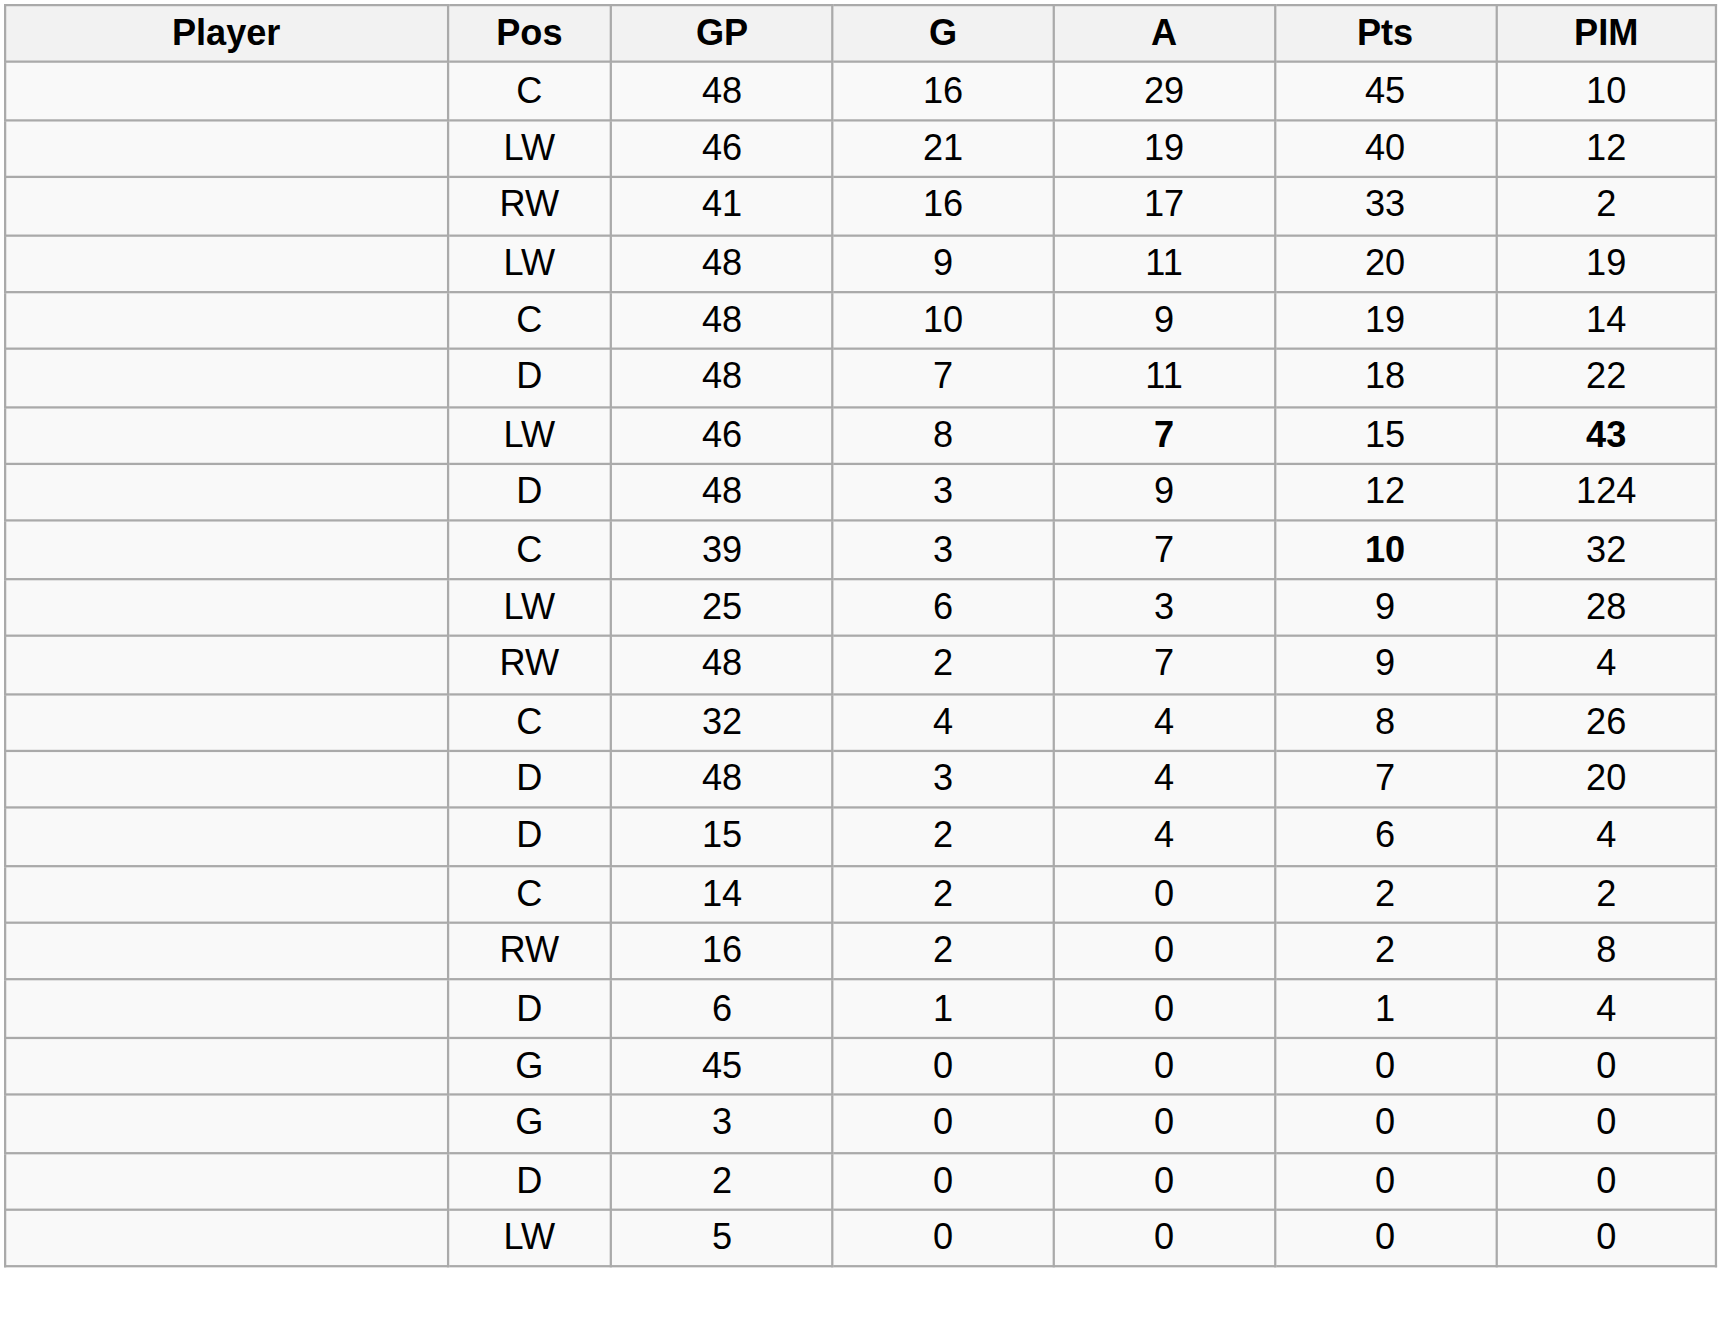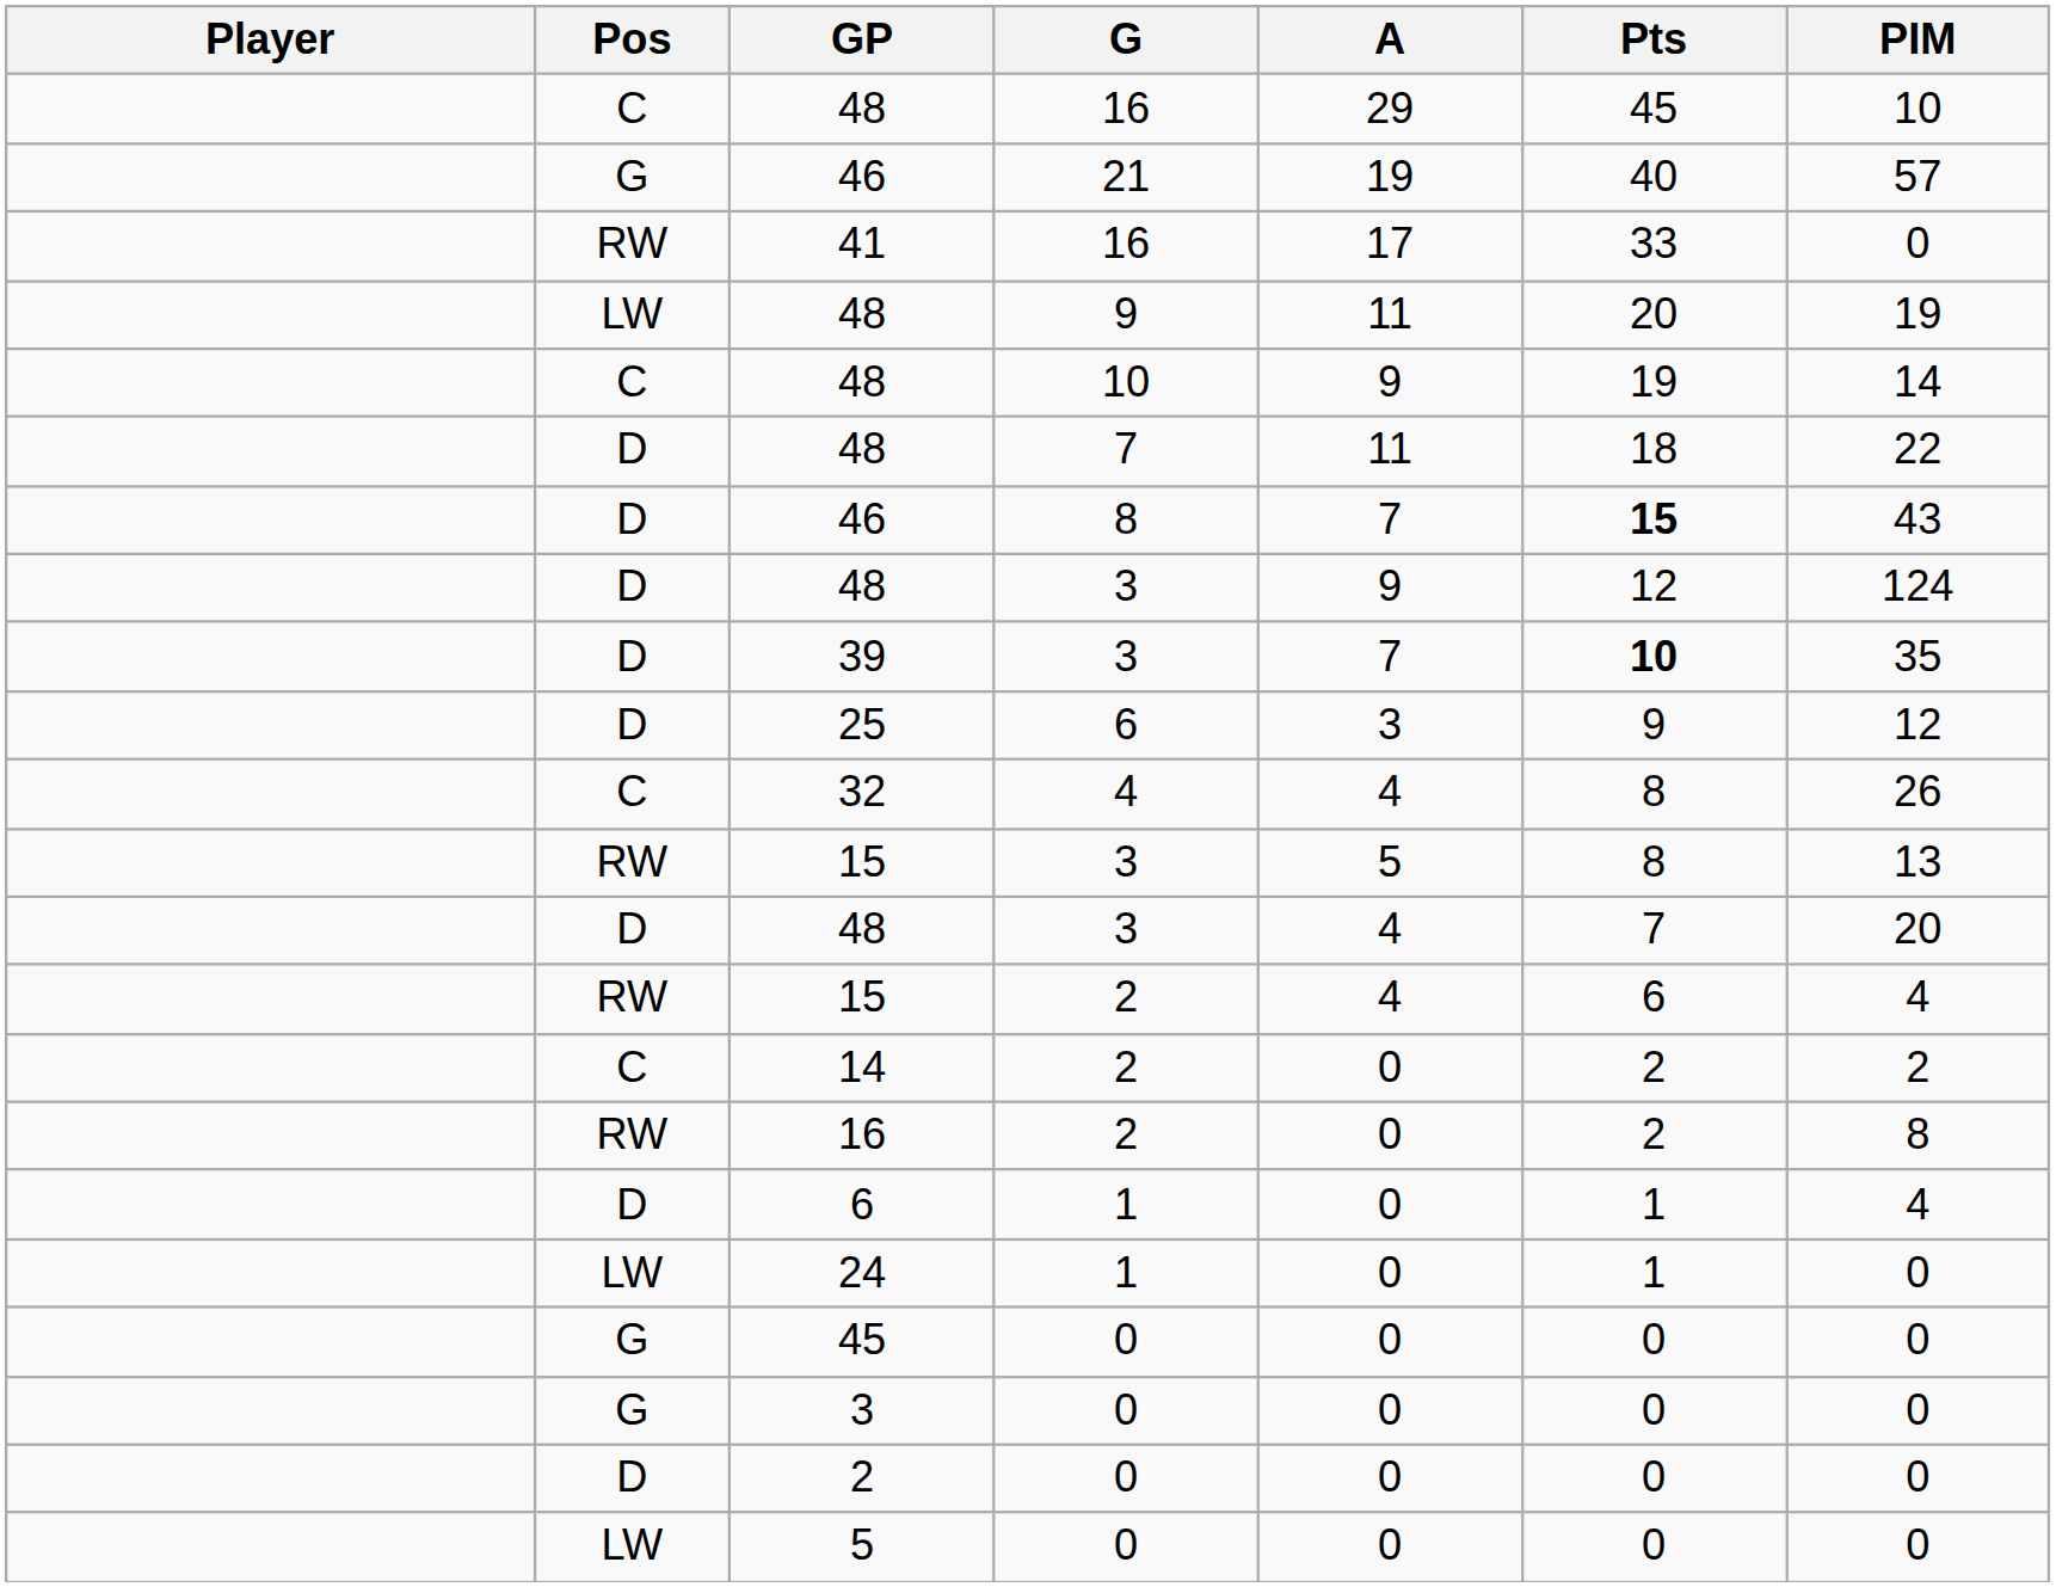46 / 21 | Pos: LW -> G
46 / 21 | PIM: 12 -> 57
41 | PIM: 2 -> 0
46 / 8 | Pos: LW -> D
46 / 8 | A: bold -> normal
46 / 8 | Pts: normal -> bold
46 / 8 | PIM: bold -> normal
39 | Pos: C -> D
39 | PIM: 32 -> 35
25 | Pos: LW -> D
25 | PIM: 28 -> 12
- row: RW | 48 | 2 | 7 | 9 | 4
+ row: RW | 15 | 3 | 5 | 8 | 13
15 / 2 | Pos: D -> RW
+ row: LW | 24 | 1 | 0 | 1 | 0
